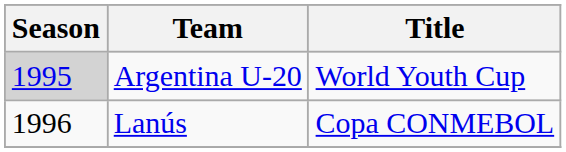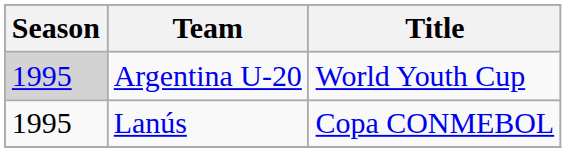Lanús | Season: 1996 -> 1995
